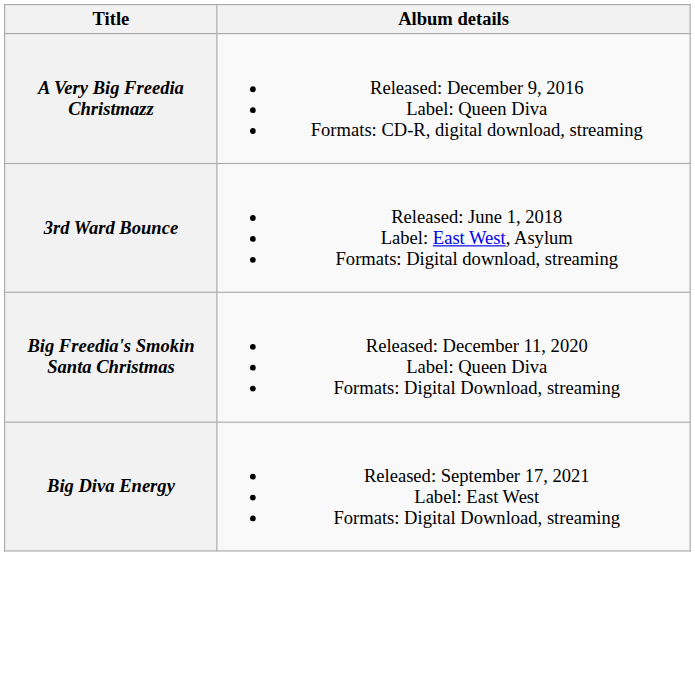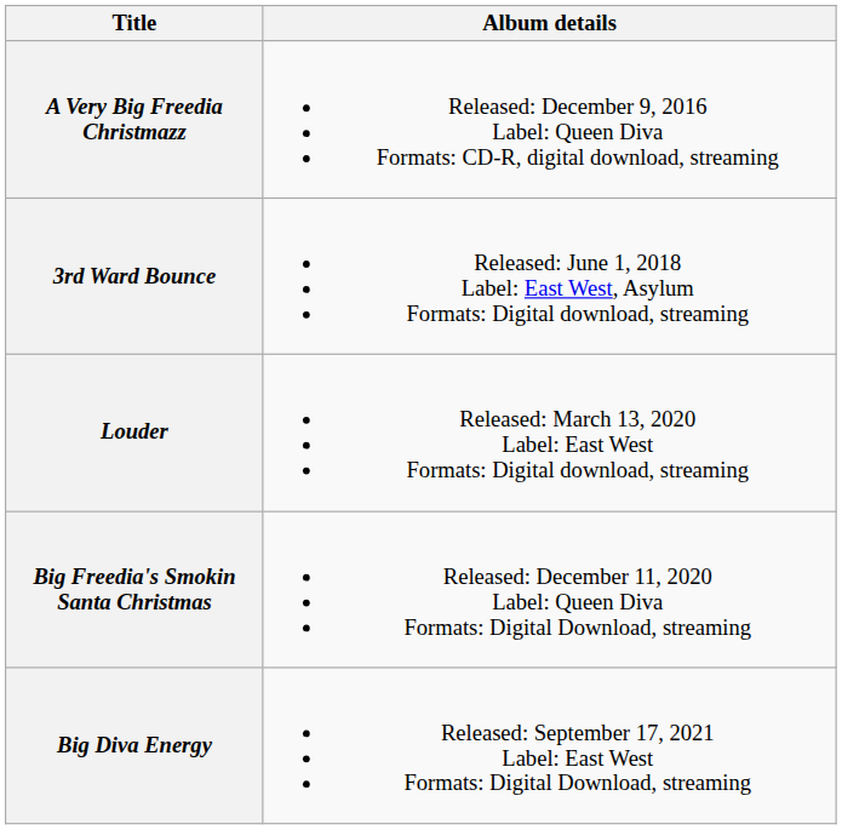+ row: Louder | Released: March 13, 2020 Label: East West Formats: Digital download, streaming
